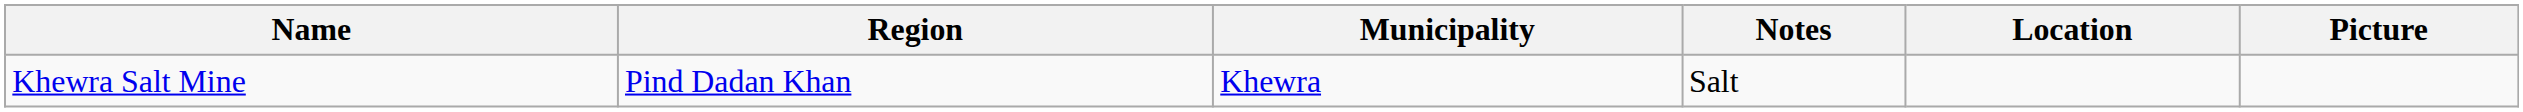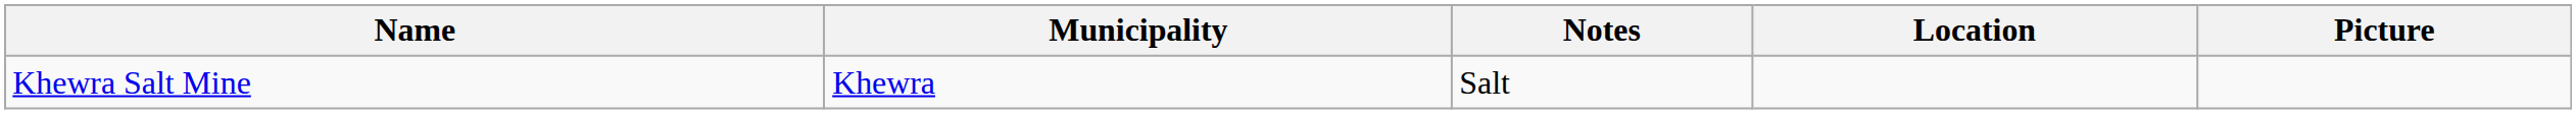- column: Region | Pind Dadan Khan
